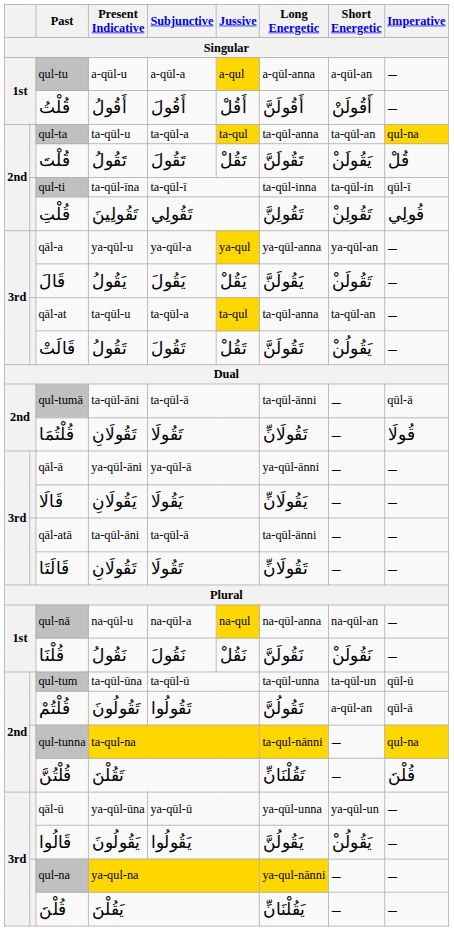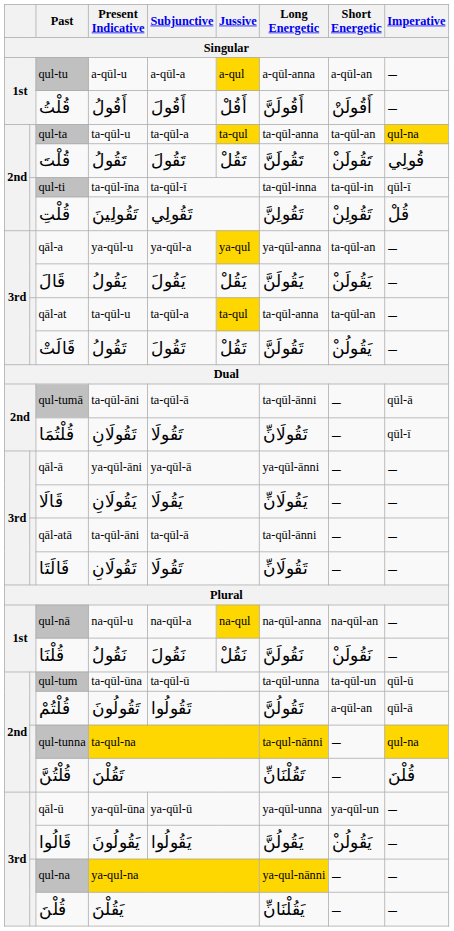قُلْتَ | Short Energetic: ْيَقُولَن -> ْتَقُولَن
قُلْتَ | Imperative: قُلْ -> قُولِي
قُلْتِ | Imperative: قُولِي -> قُلْ
qāl-a | Short Energetic: ya-qūl-an -> ta-qūl-an
قَالَ | Short Energetic: ْتَقُولَن -> ْيَقُولَن
قُلْتُمَا | Imperative: قُولَا -> qūl-ī
